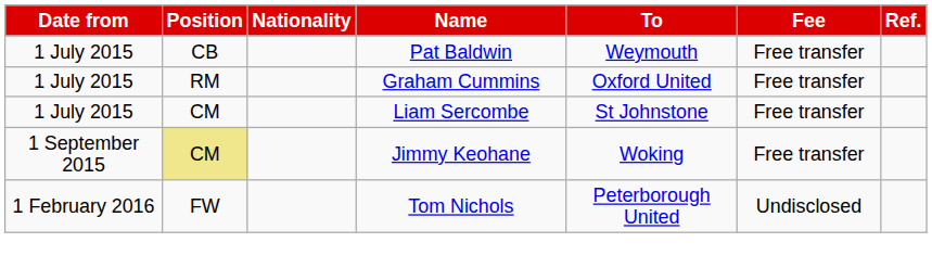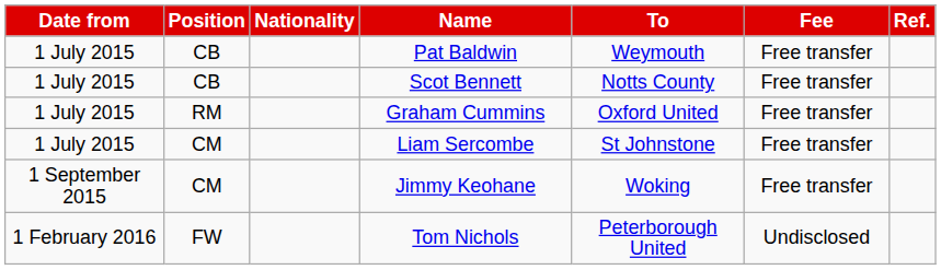+ row: 1 July 2015 | CB | Scot Bennett | Notts County | Free transfer
Jimmy Keohane | Position: khaki background -> no background
